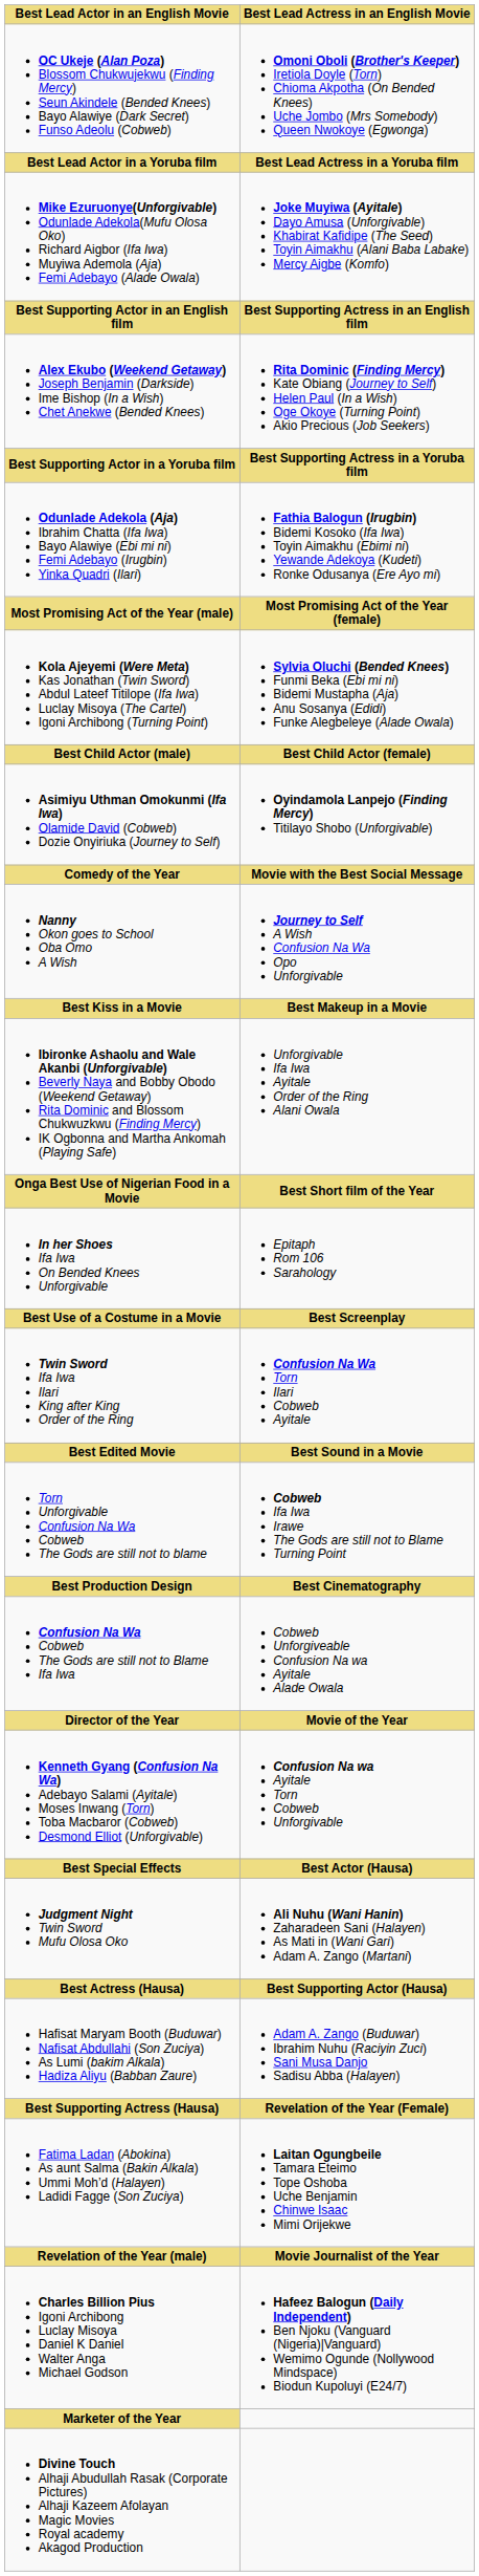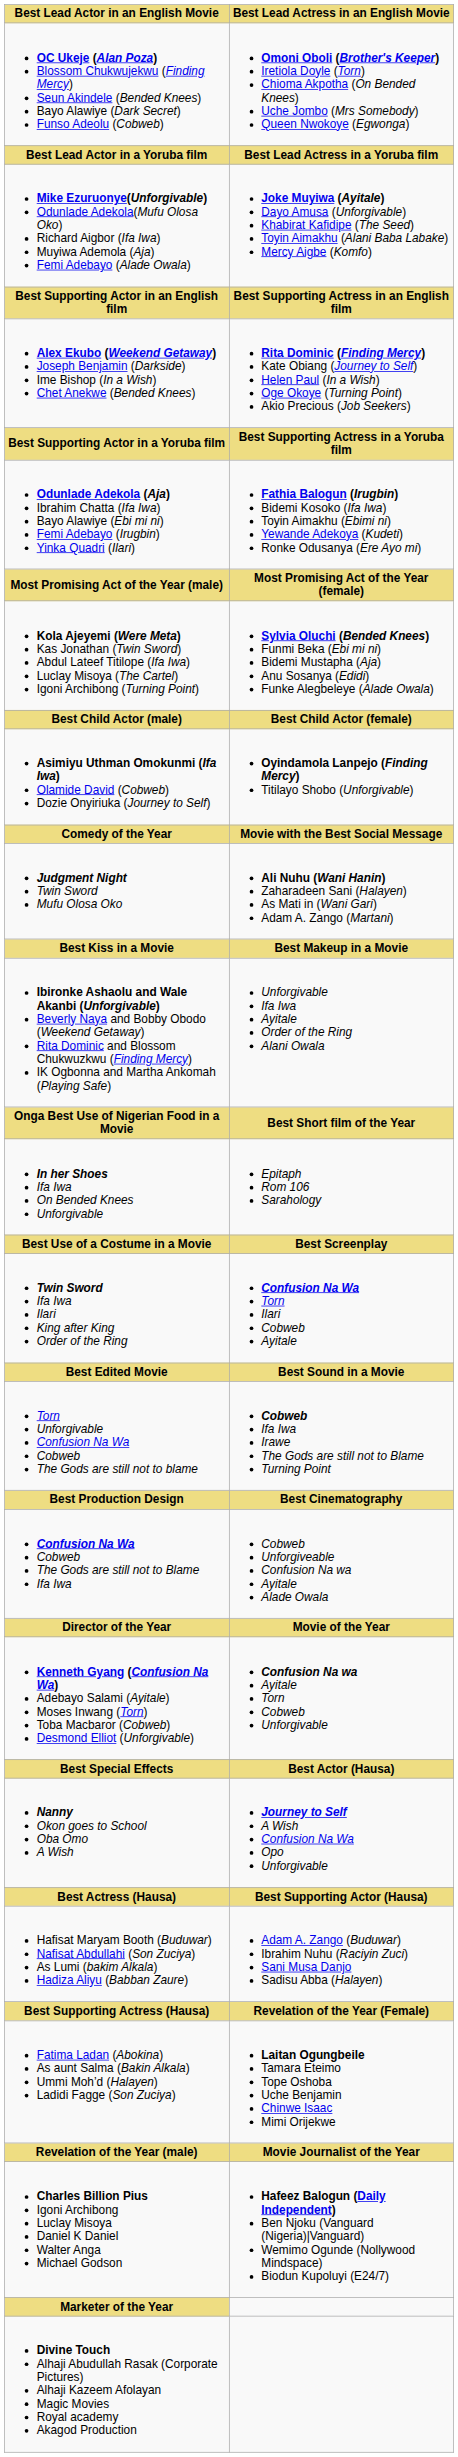rows swapped: Nanny Okon goes to School Oba Omo A Wish <-> Judgment Night Twin Sword Mufu Olosa Oko
